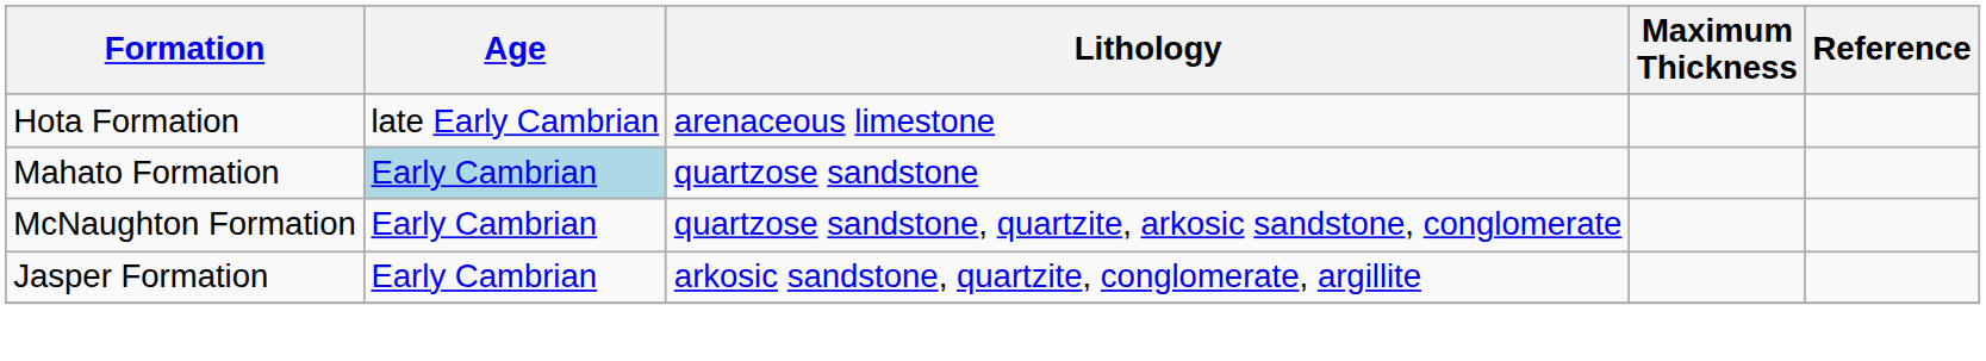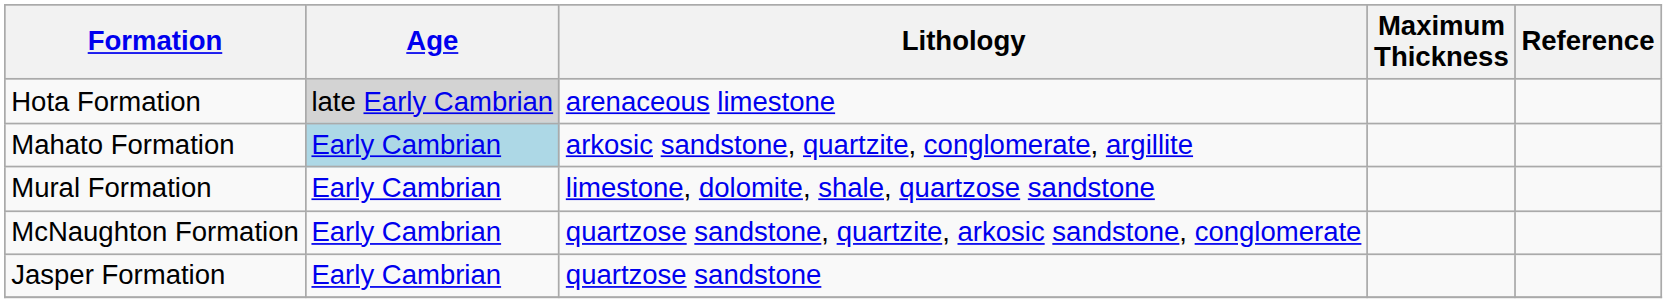Hota Formation | Age: no background -> lightgrey background
Mahato Formation | Lithology: quartzose sandstone -> arkosic sandstone, quartzite, conglomerate, argillite
+ row: Mural Formation | Early Cambrian | limestone, dolomite, shale, quartzose sandstone
Jasper Formation | Lithology: arkosic sandstone, quartzite, conglomerate, argillite -> quartzose sandstone
